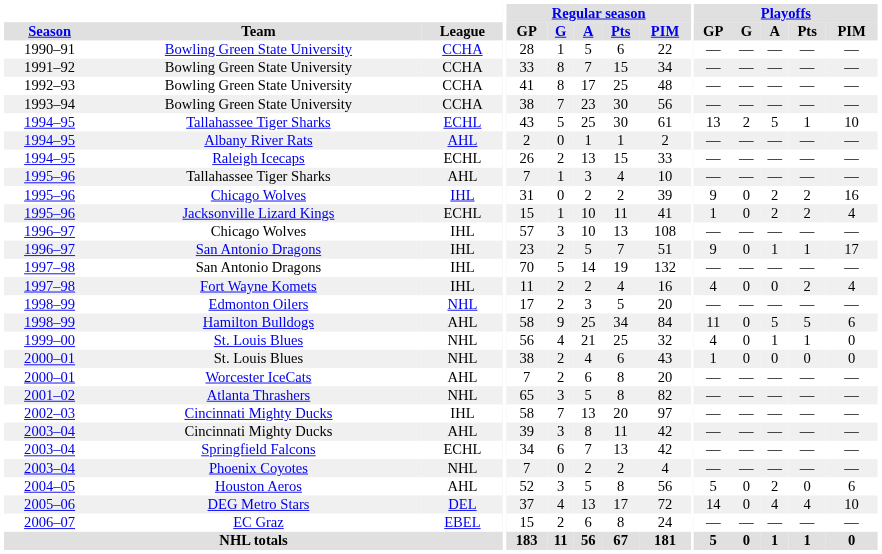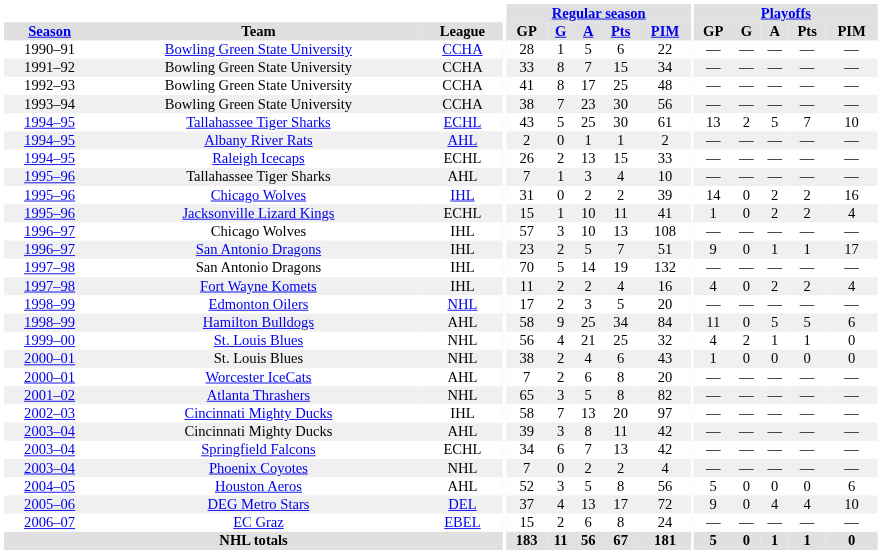1994–95 / Tallahassee Tiger Sharks | Playoffs / Pts: 1 -> 7
1995–96 / Chicago Wolves | Playoffs / GP: 9 -> 14
Fort Wayne Komets | Playoffs / A: 0 -> 2
1999–00 / St. Louis Blues | Playoffs / G: 0 -> 2
Houston Aeros | Playoffs / A: 2 -> 0
DEG Metro Stars | Playoffs / GP: 14 -> 9
